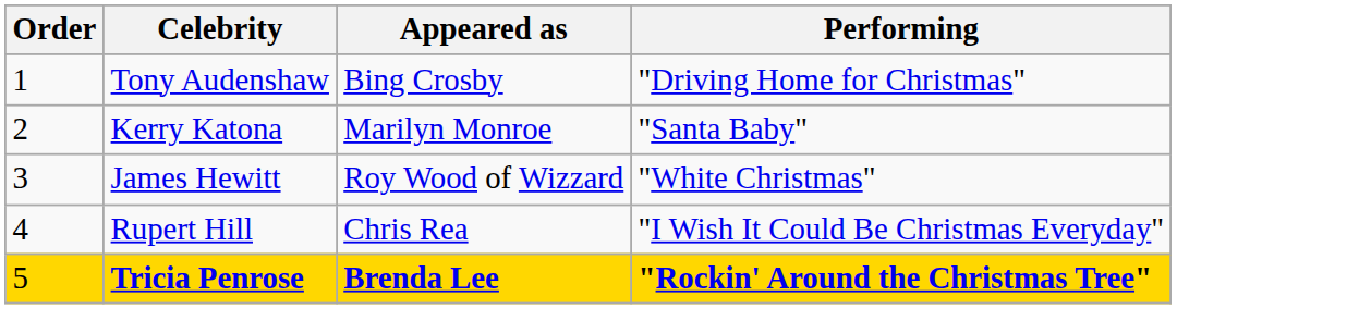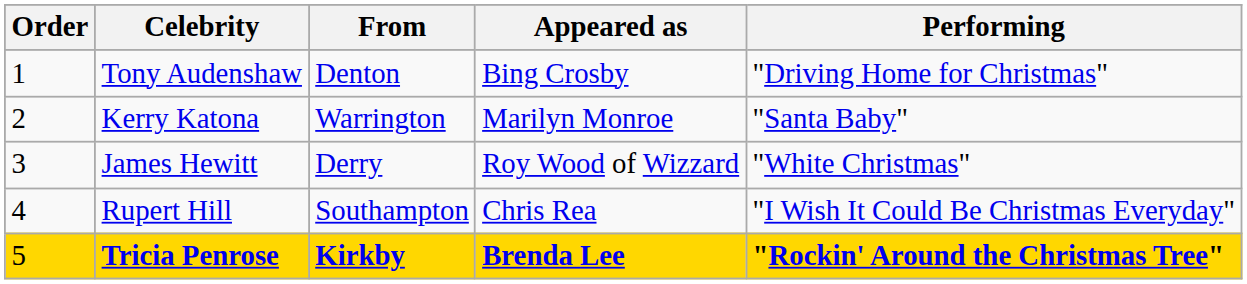+ column: From | Denton | Warrington | Derry | Southampton | Kirkby
